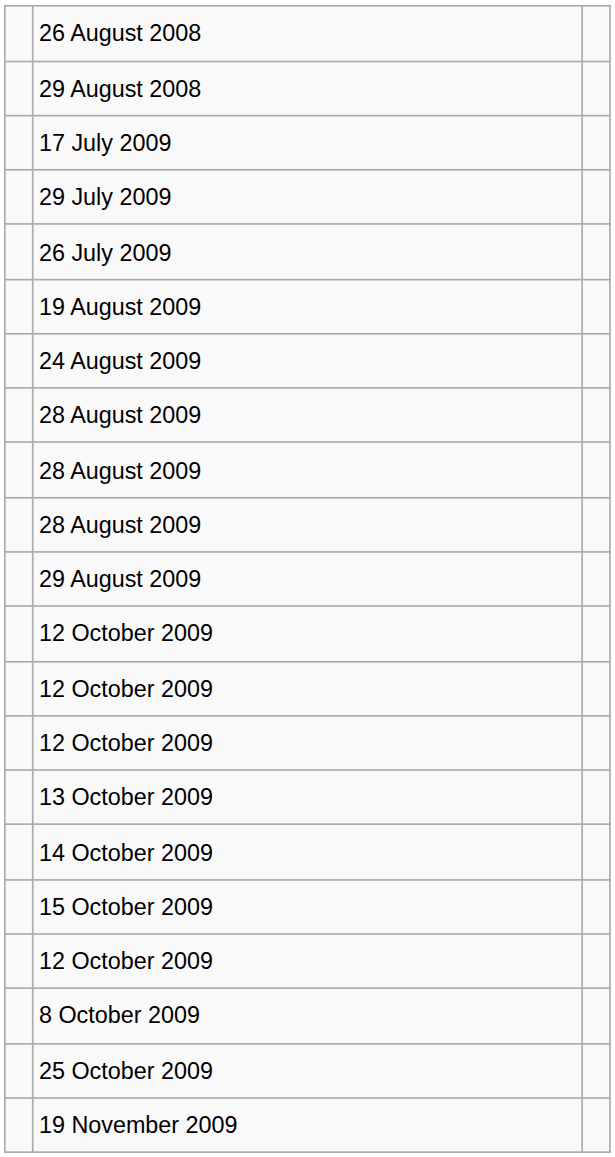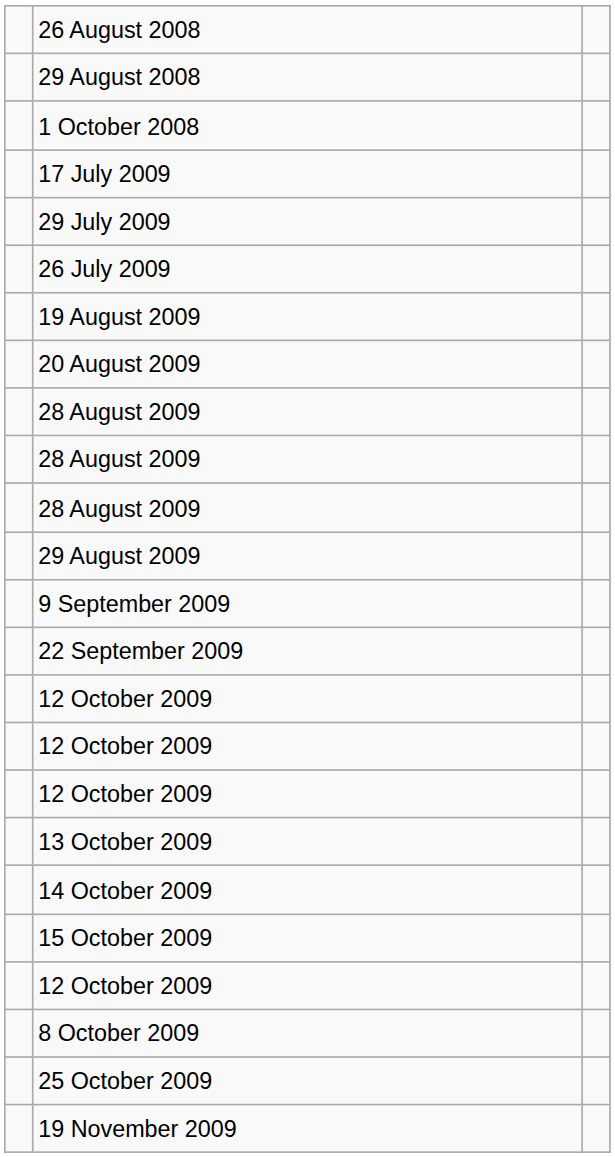+ row: 1 October 2008
+ row: 20 August 2009
- row: 24 August 2009
+ row: 9 September 2009
+ row: 22 September 2009
